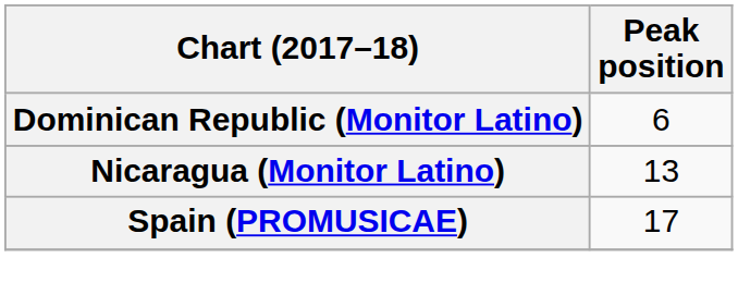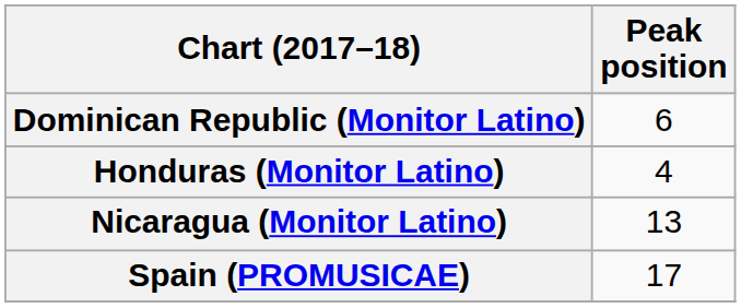+ row: Honduras (Monitor Latino) | 4
